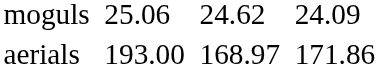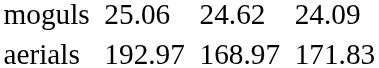aerials | column 3: 193.00 -> 192.97
aerials | column 7: 171.86 -> 171.83
